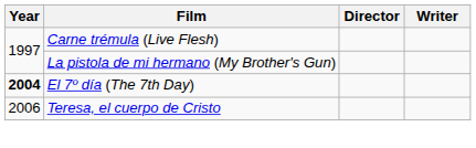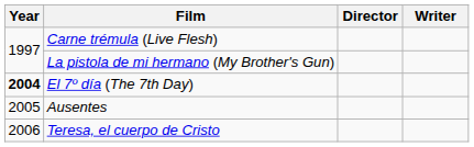+ row: 2005 | Ausentes
